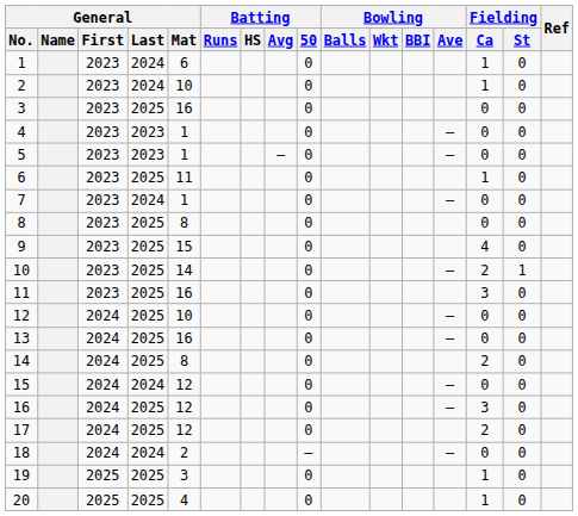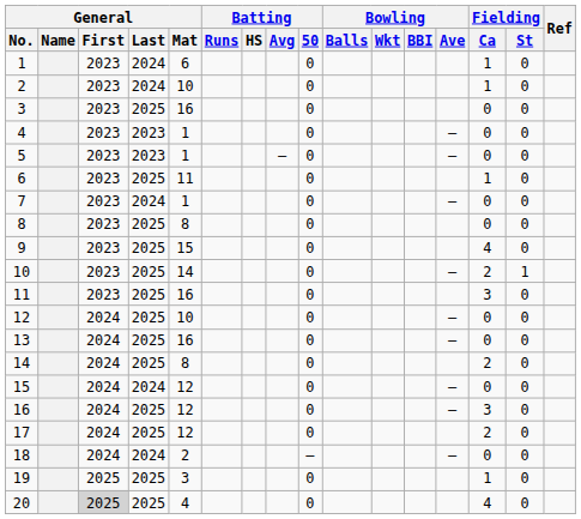20 | General / First: no background -> lightgrey background
20 | Fielding / Ca: 1 -> 4
